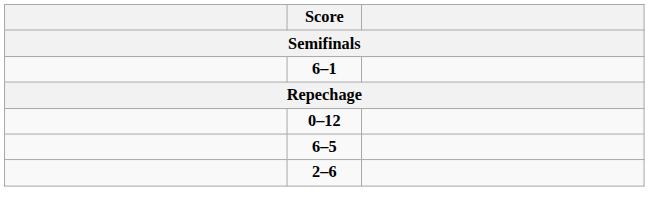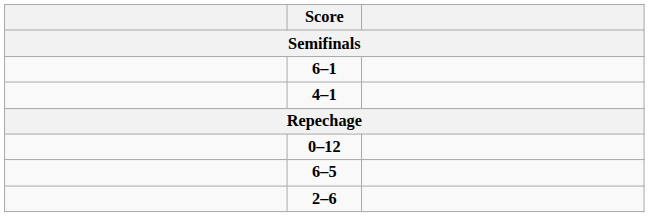+ row: 4–1
